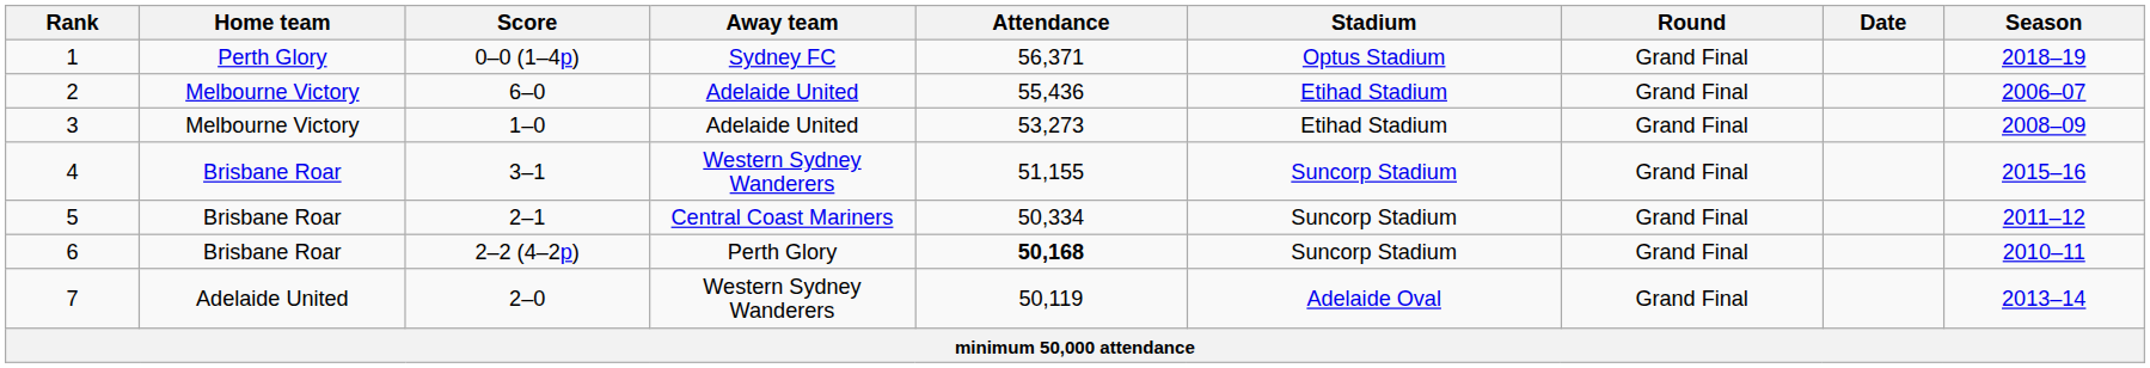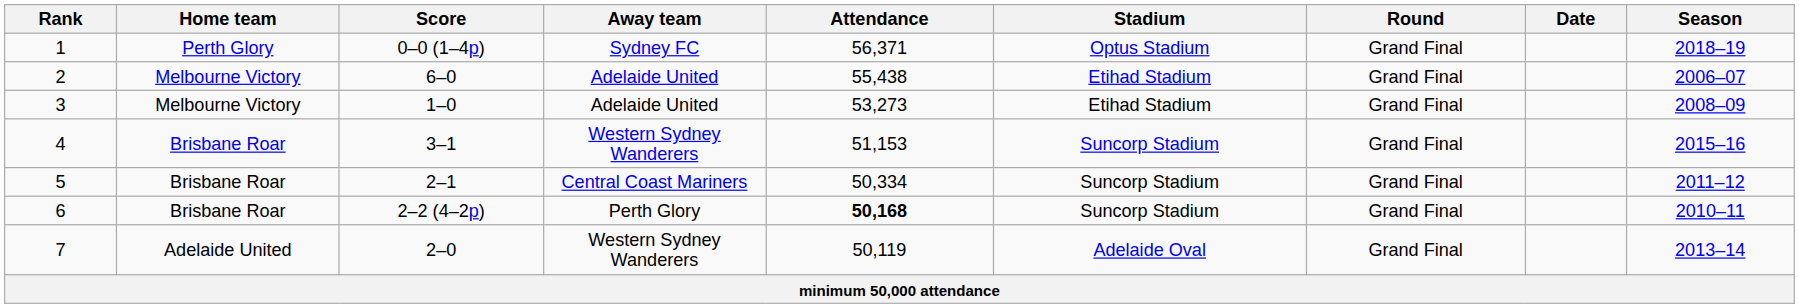2 | Attendance: 55,436 -> 55,438
4 | Attendance: 51,155 -> 51,153
